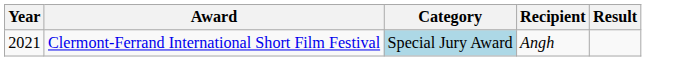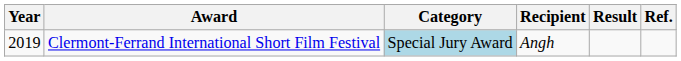+ column: Ref.
Clermont-Ferrand International Short Film Festival | Year: 2021 -> 2019
